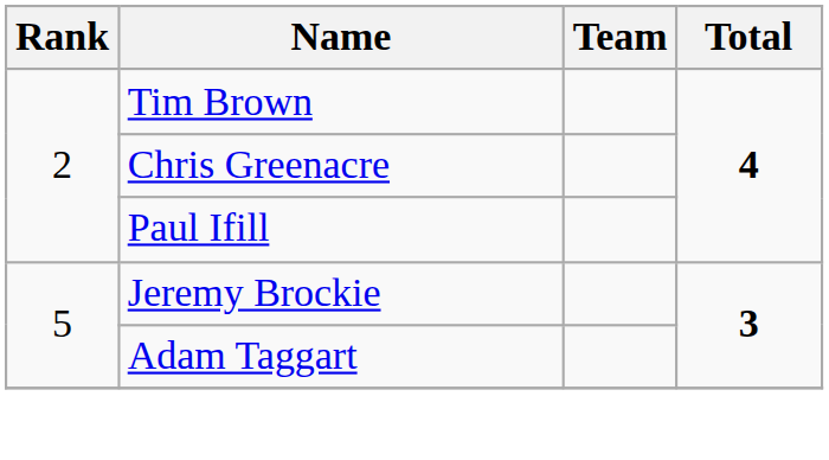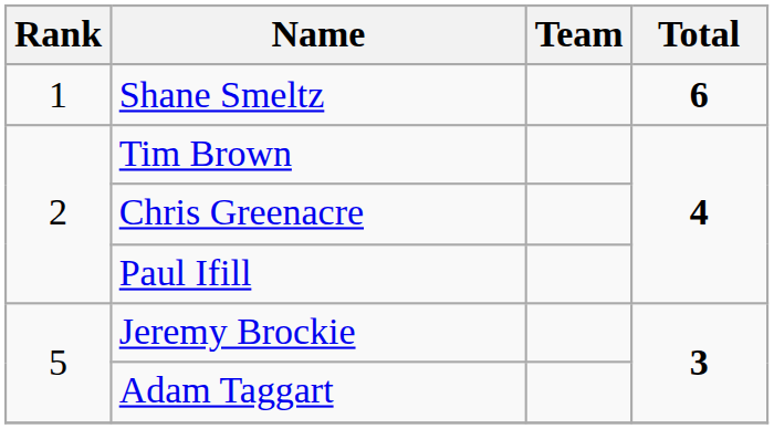+ row: 1 | Shane Smeltz | 6
